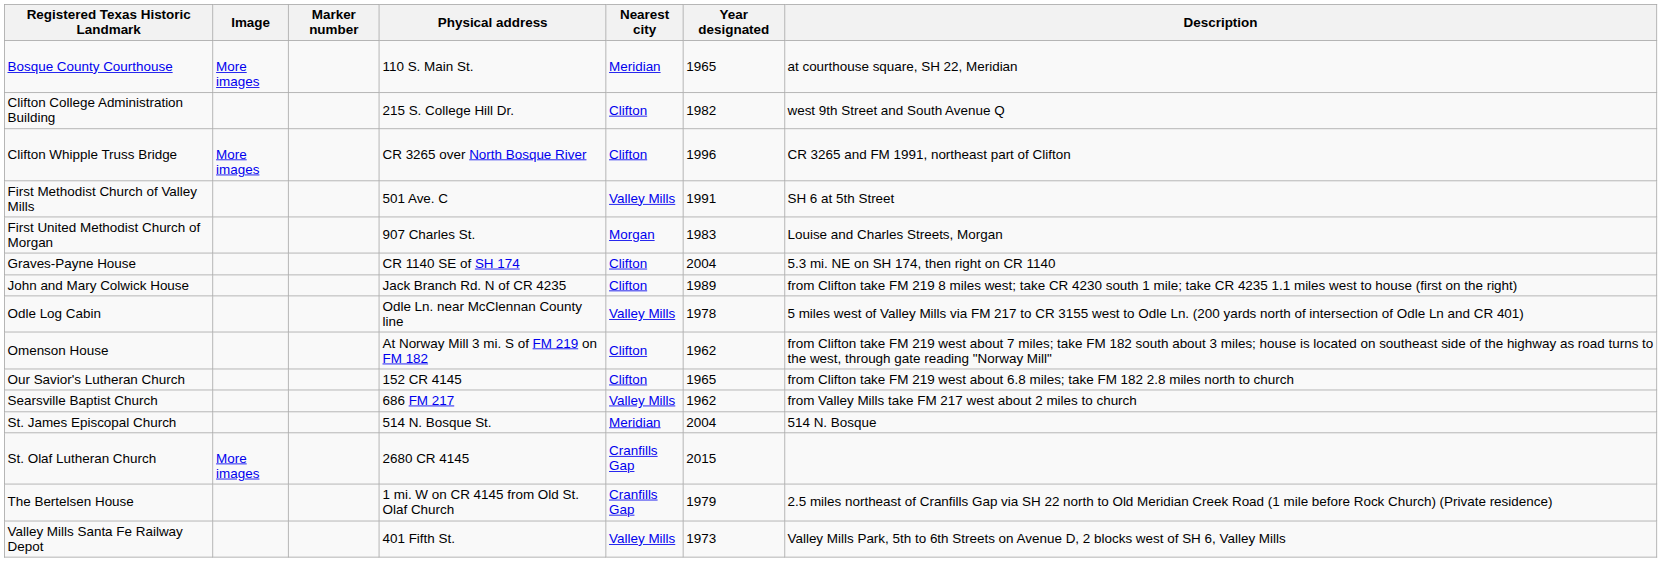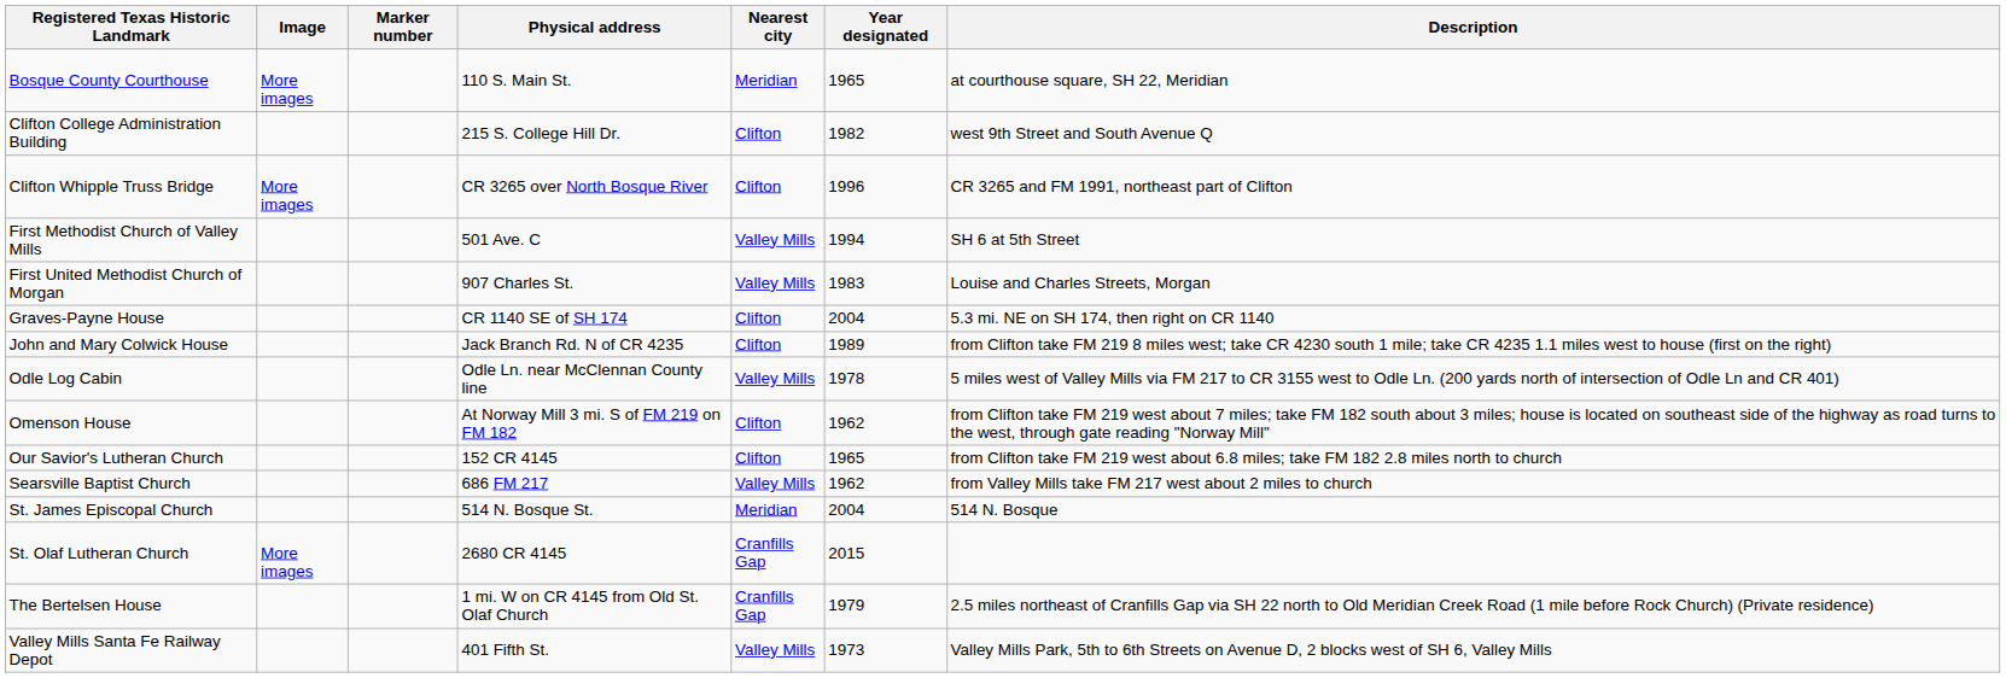First Methodist Church of Valley Mills | Year designated: 1991 -> 1994
First United Methodist Church of Morgan | Nearest city: Morgan -> Valley Mills
